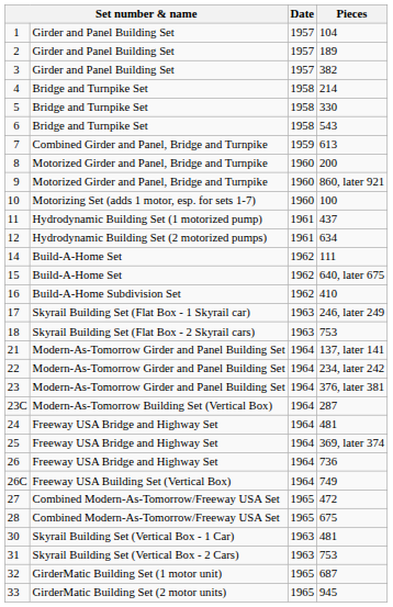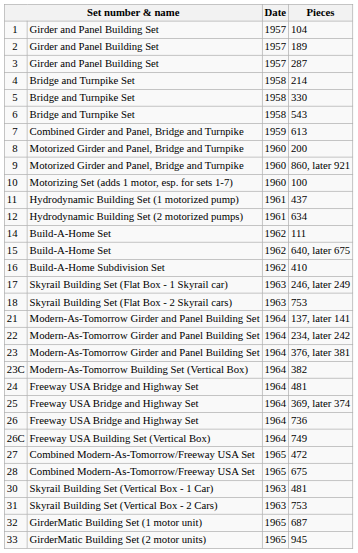3 | Pieces: 382 -> 287
23C | Pieces: 287 -> 382
